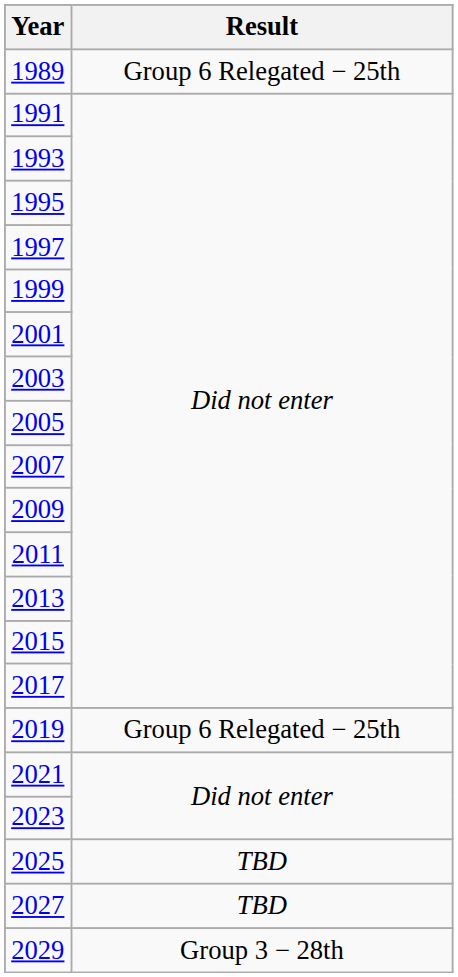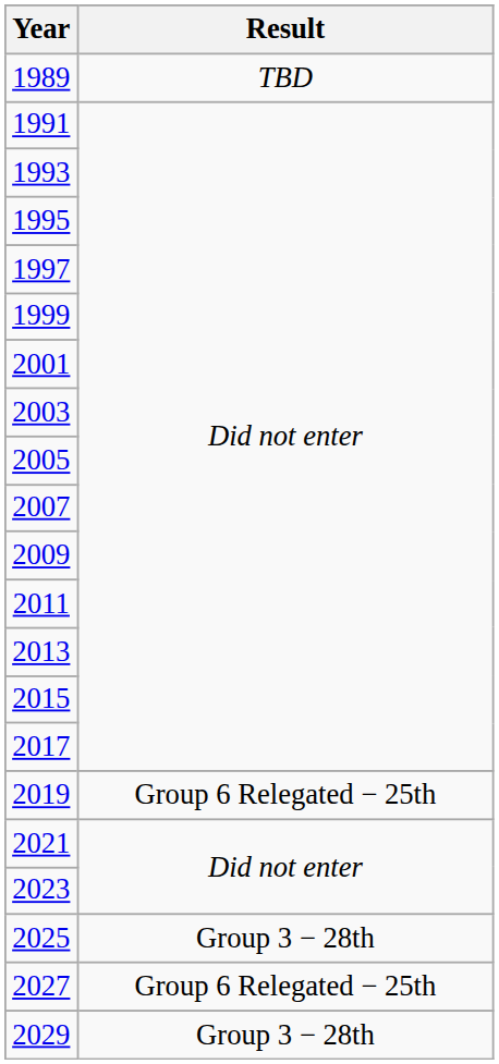1989 | Result: Group 6 Relegated − 25th -> TBD
2025 | Result: TBD -> Group 3 − 28th
2027 | Result: TBD -> Group 6 Relegated − 25th
